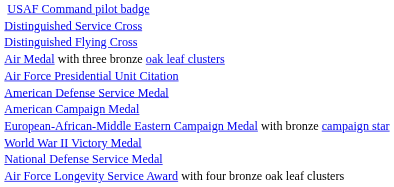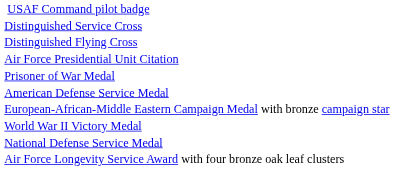- row: Air Medal with three bronze oak leaf clusters
+ row: Prisoner of War Medal
- row: American Campaign Medal
